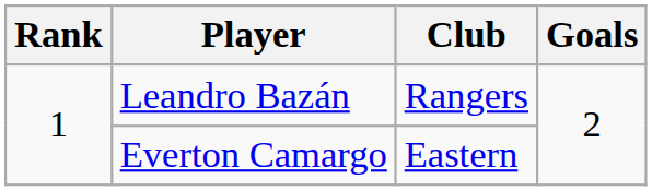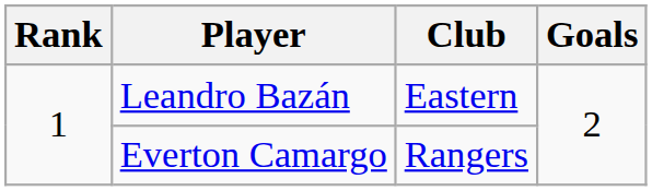Leandro Bazán | Club: Rangers -> Eastern
Everton Camargo | Club: Eastern -> Rangers
